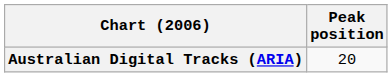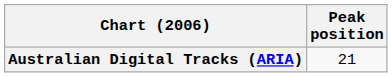Australian Digital Tracks (ARIA) | Peak position: 20 -> 21
